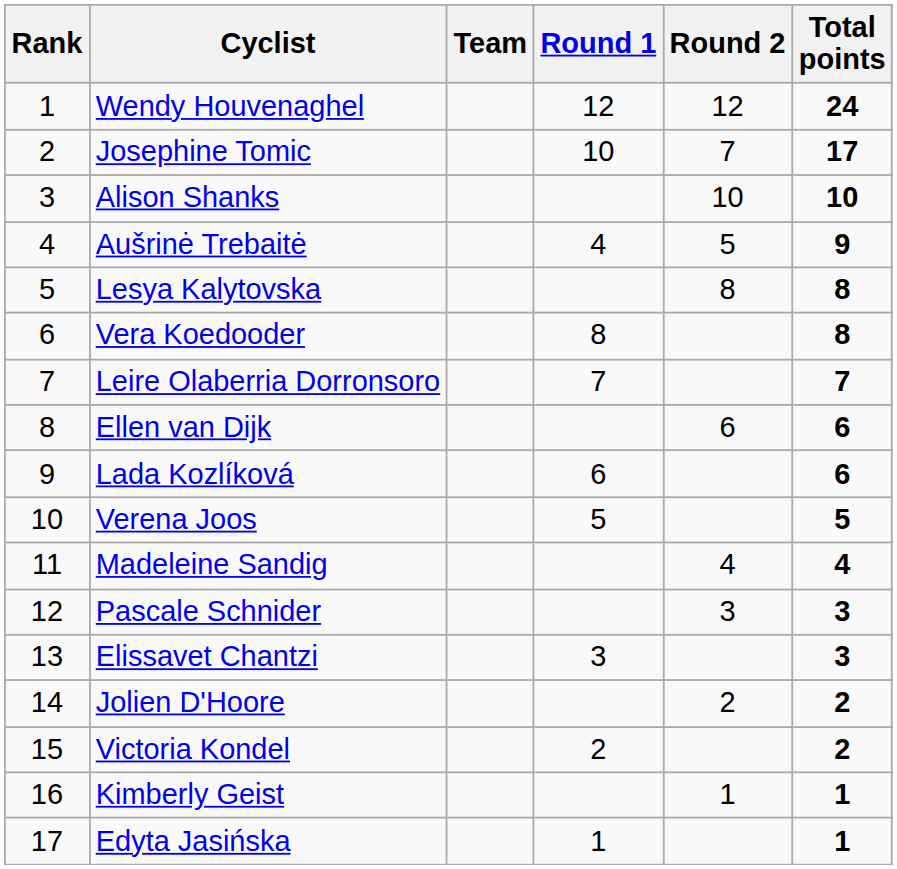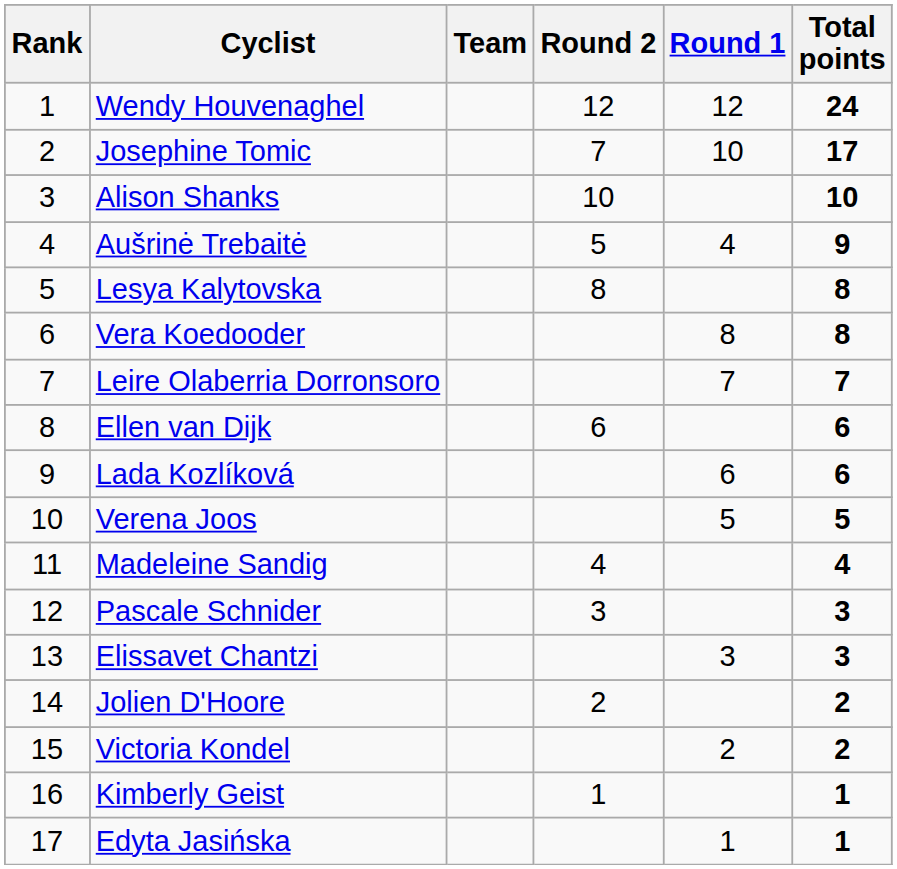columns swapped: Round 1 <-> Round 2
